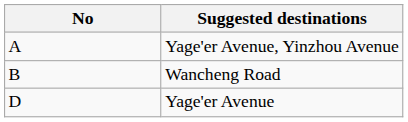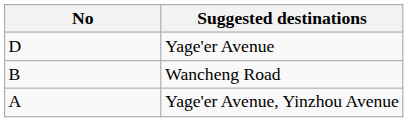rows swapped: Yage'er Avenue, Yinzhou Avenue <-> Yage'er Avenue
